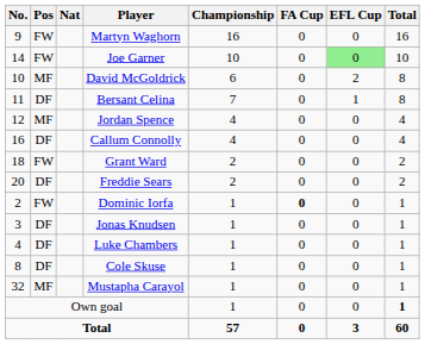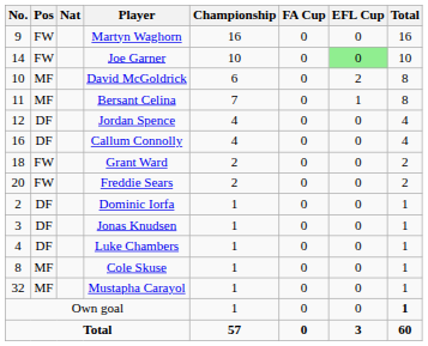Bersant Celina | Pos: DF -> MF
Jordan Spence | Pos: MF -> DF
Freddie Sears | Pos: DF -> FW
Dominic Iorfa | Pos: FW -> DF
Dominic Iorfa | FA Cup: bold -> normal
Cole Skuse | Pos: DF -> MF
